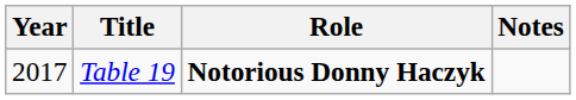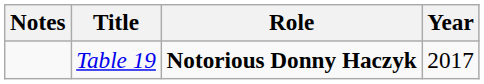columns swapped: Year <-> Notes
